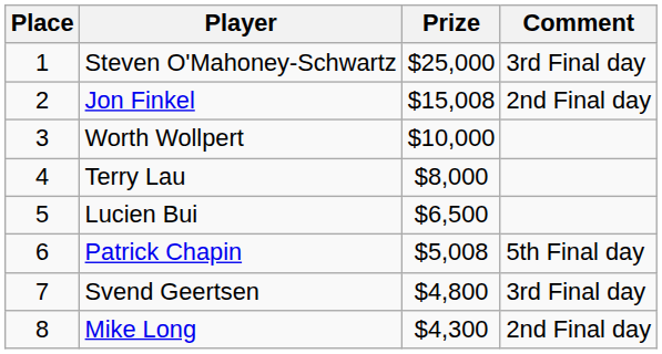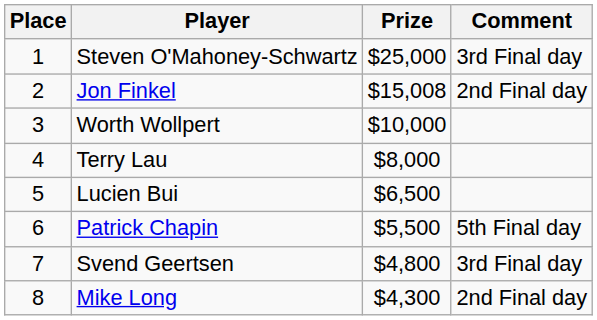Patrick Chapin | Prize: $5,008 -> $5,500
